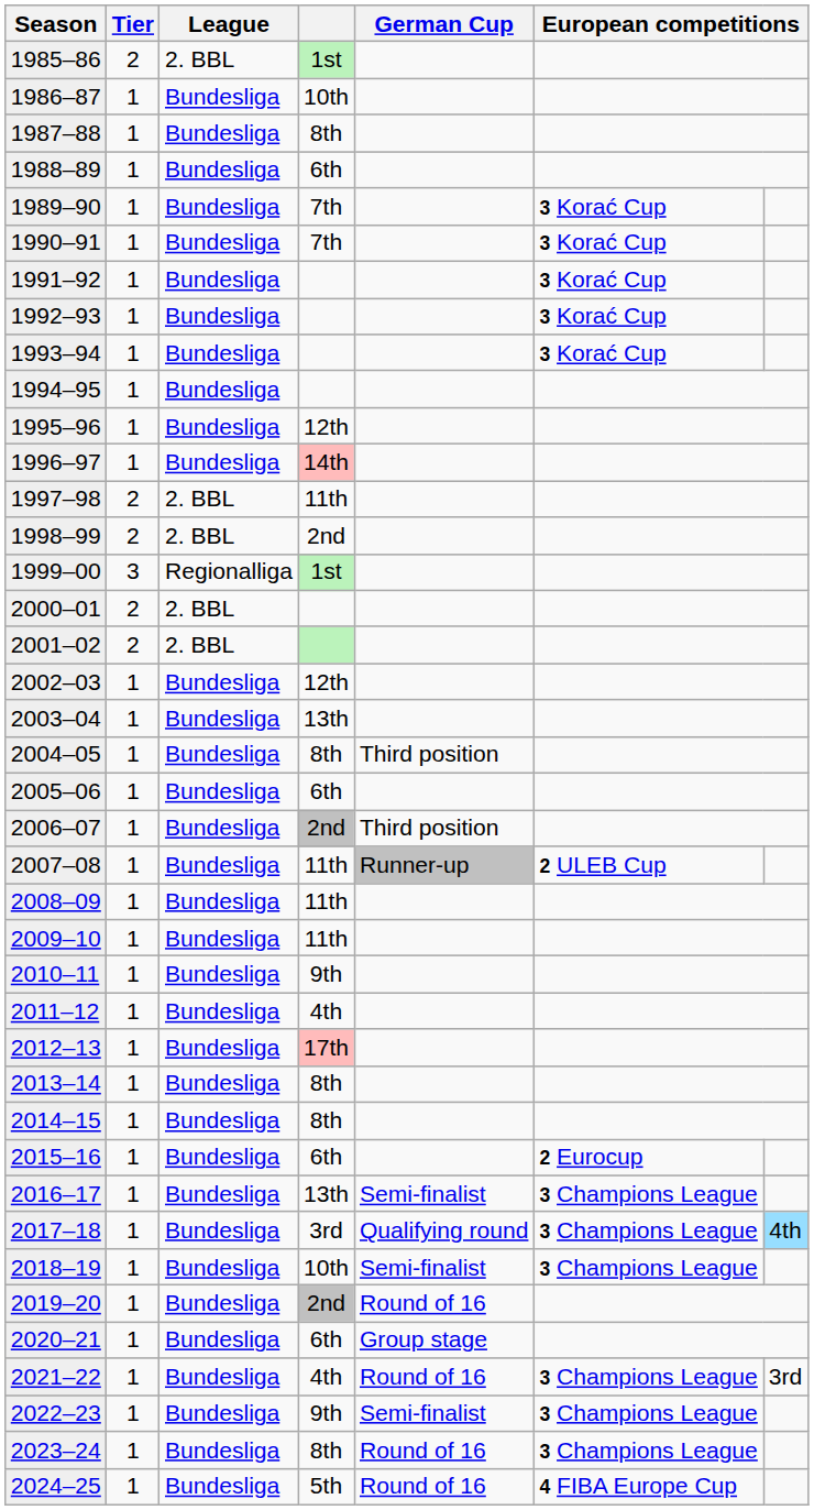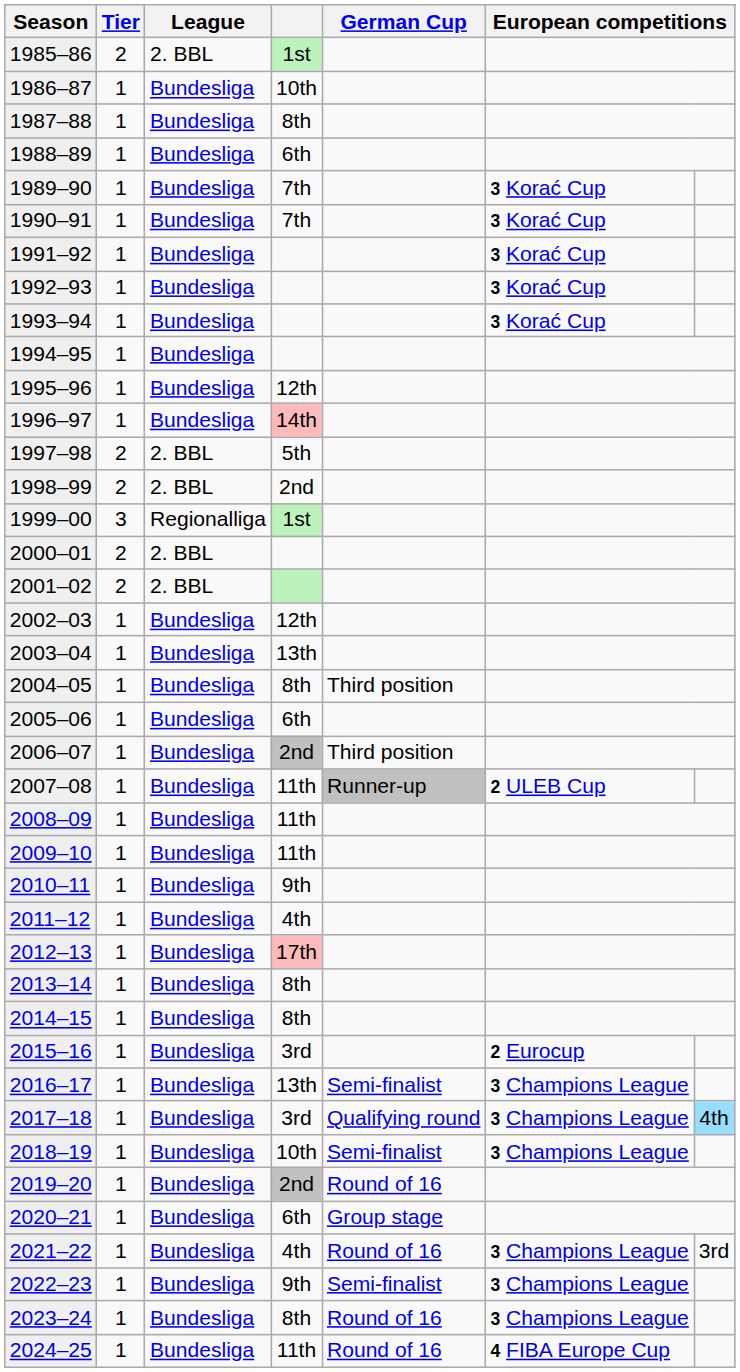1997–98 | column 4: 11th -> 5th
2015–16 | column 4: 6th -> 3rd
2024–25 | column 4: 5th -> 11th
